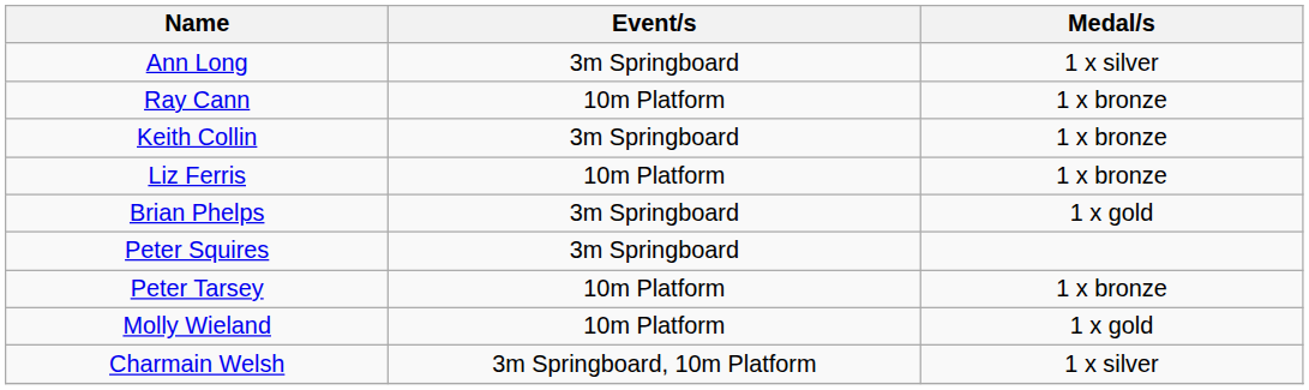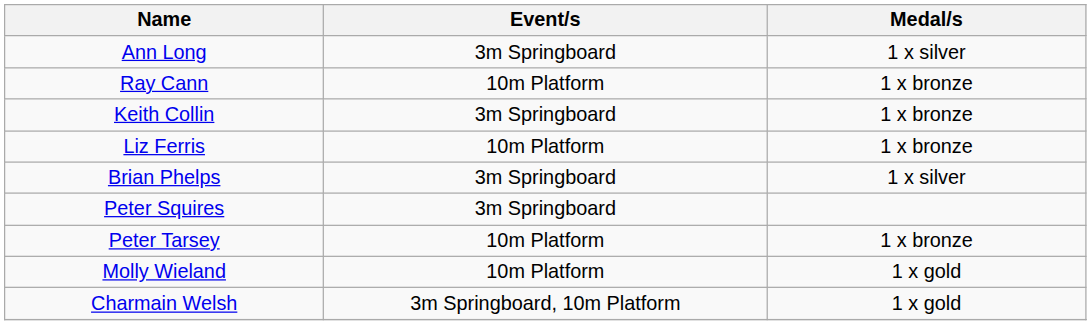Brian Phelps | Medal/s: 1 x gold -> 1 x silver
Charmain Welsh | Medal/s: 1 x silver -> 1 x gold
